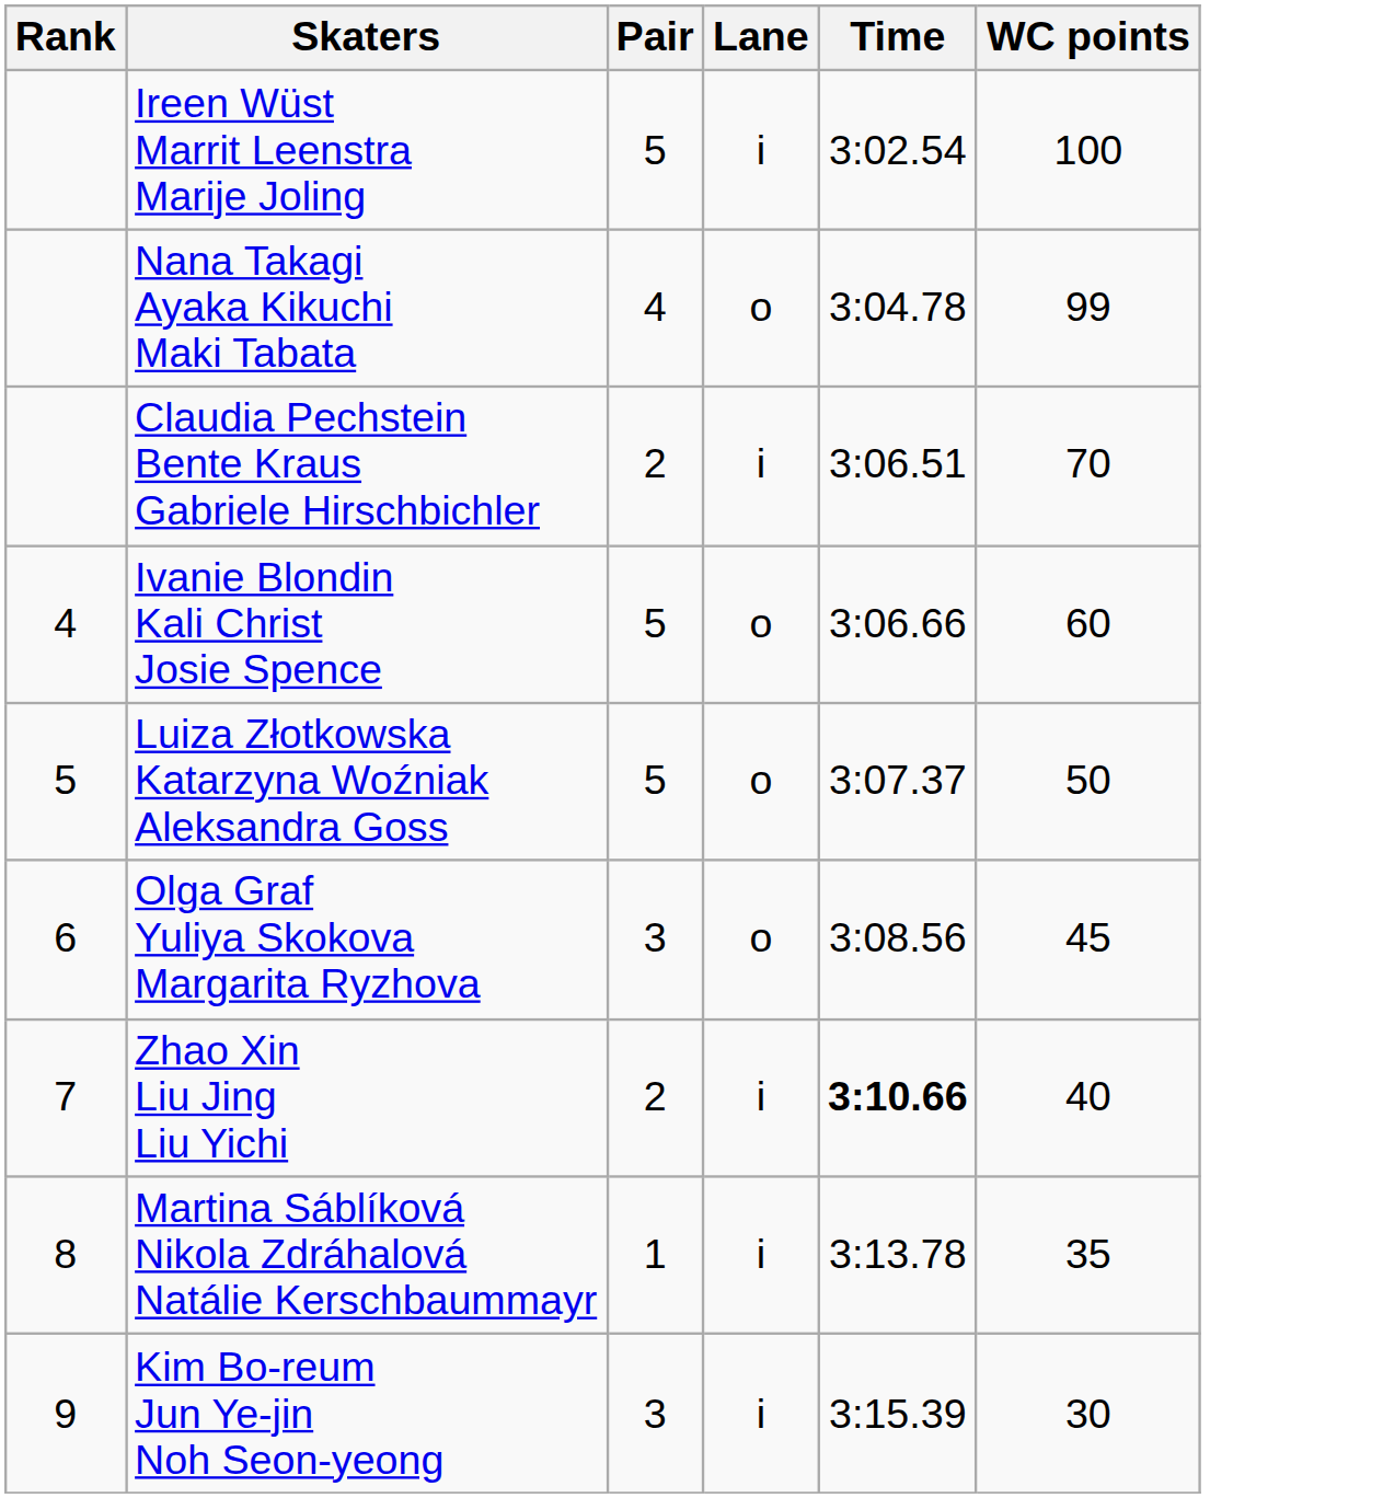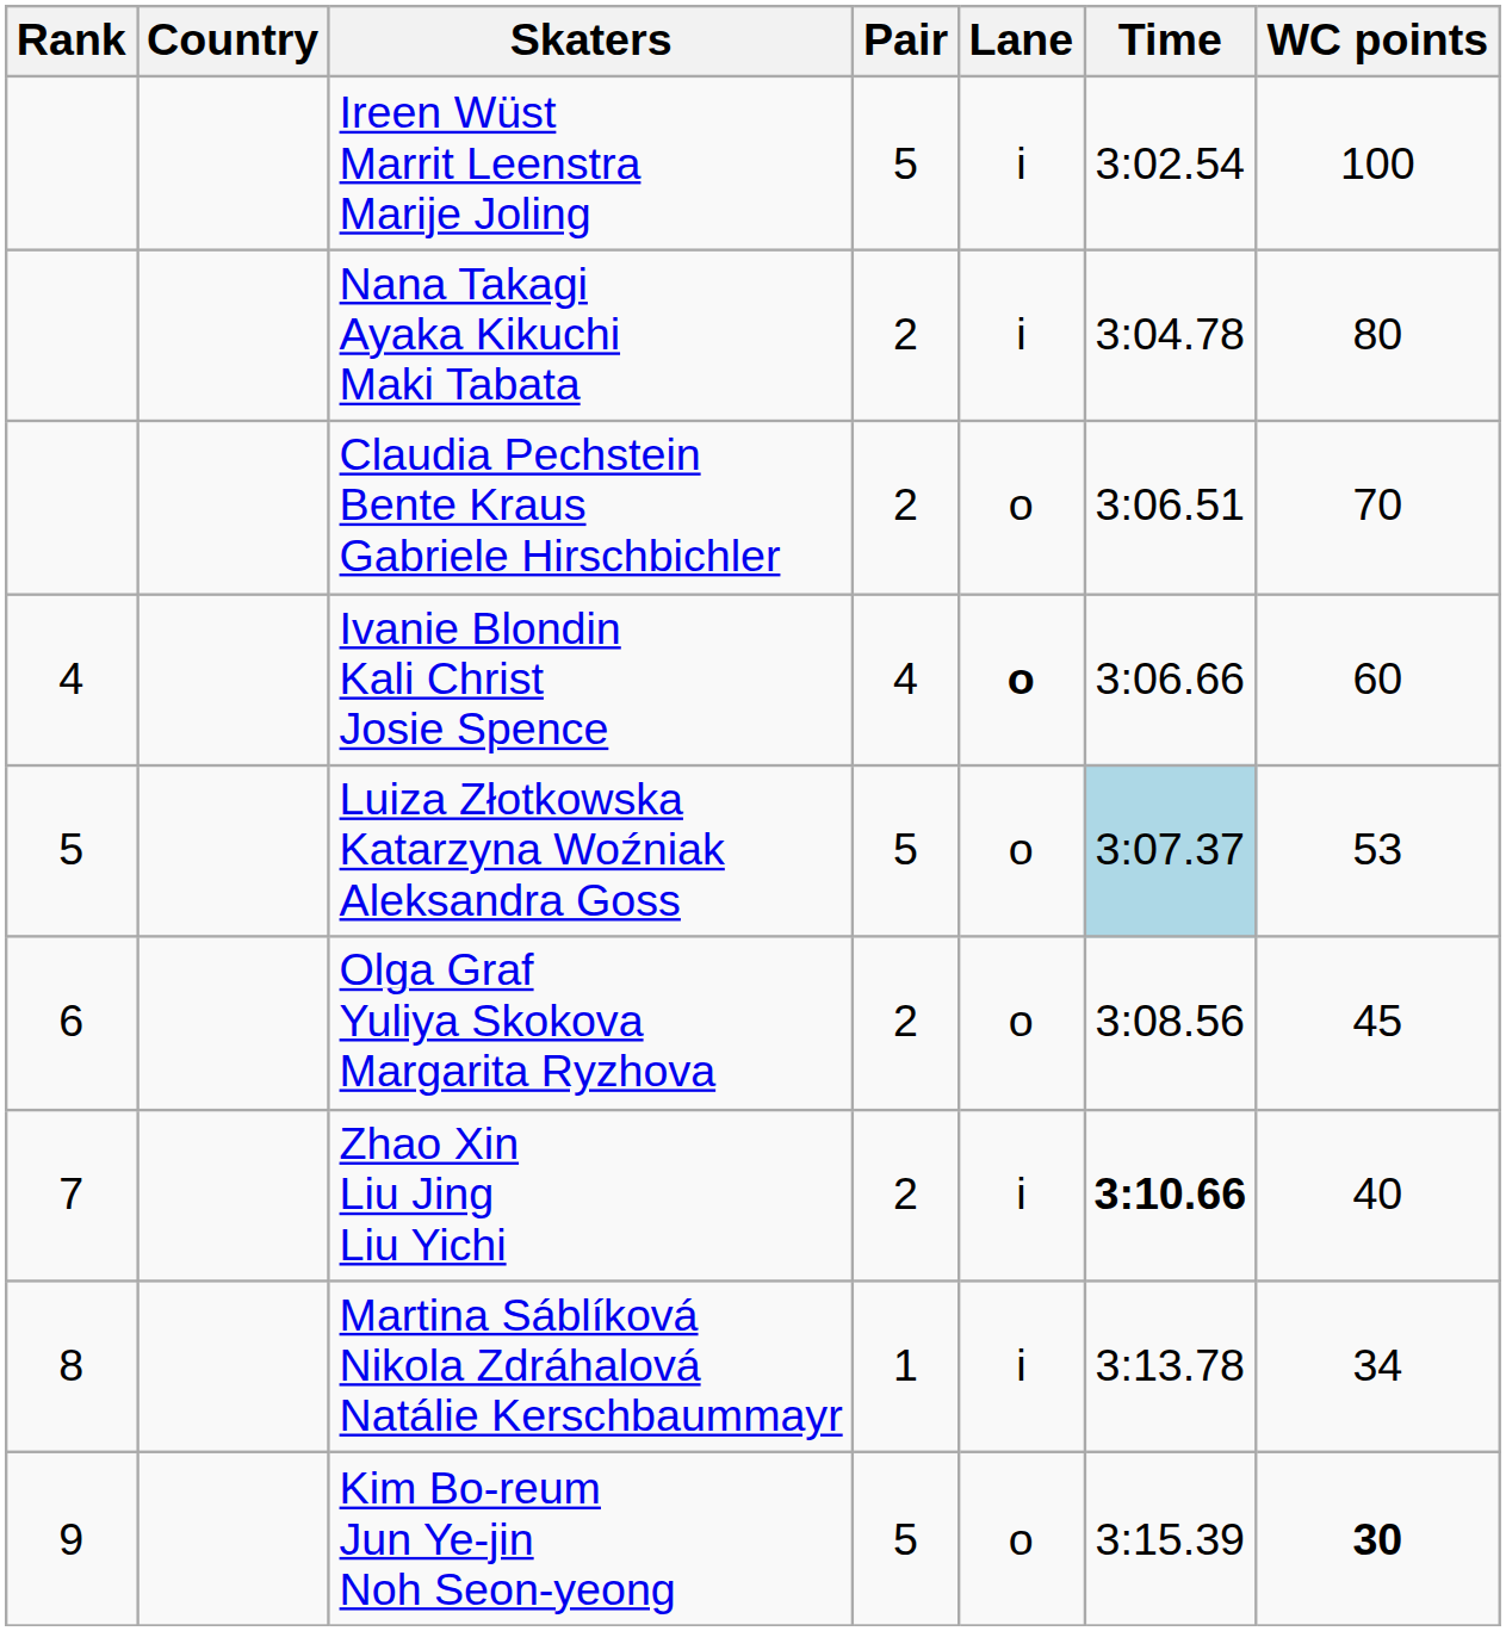+ column: Country
Nana Takagi Ayaka Kikuchi Maki Tabata | Pair: 4 -> 2
Nana Takagi Ayaka Kikuchi Maki Tabata | Lane: o -> i
Nana Takagi Ayaka Kikuchi Maki Tabata | WC points: 99 -> 80
Claudia Pechstein Bente Kraus Gabriele Hirschbichler | Lane: i -> o
Ivanie Blondin Kali Christ Josie Spence | Pair: 5 -> 4
Ivanie Blondin Kali Christ Josie Spence | Lane: normal -> bold
Luiza Złotkowska Katarzyna Woźniak Aleksandra Goss | Time: no background -> lightblue background
Luiza Złotkowska Katarzyna Woźniak Aleksandra Goss | WC points: 50 -> 53
Olga Graf Yuliya Skokova Margarita Ryzhova | Pair: 3 -> 2
Martina Sáblíková Nikola Zdráhalová Natálie Kerschbaummayr | WC points: 35 -> 34
Kim Bo-reum Jun Ye-jin Noh Seon-yeong | Pair: 3 -> 5
Kim Bo-reum Jun Ye-jin Noh Seon-yeong | Lane: i -> o
Kim Bo-reum Jun Ye-jin Noh Seon-yeong | WC points: normal -> bold
